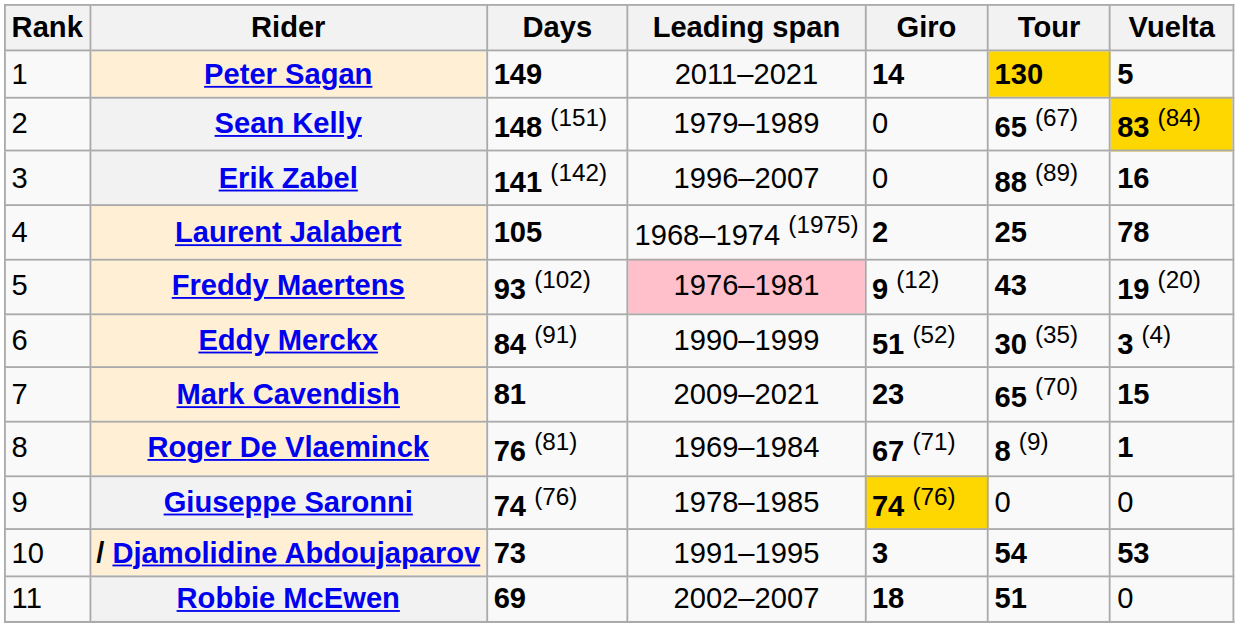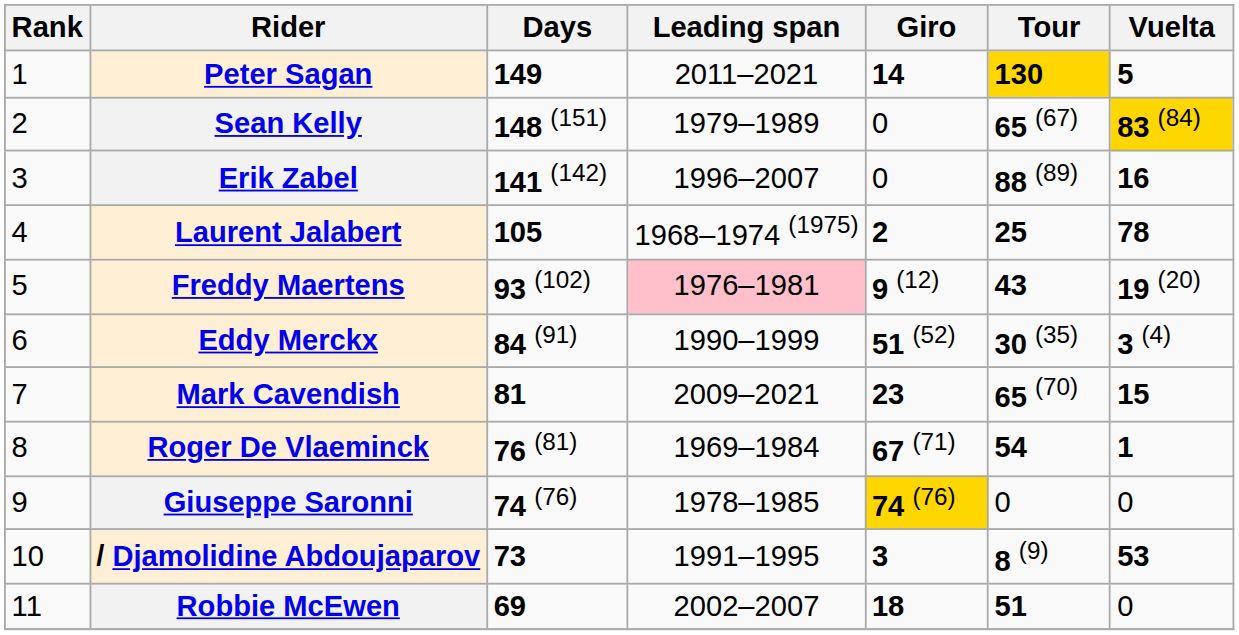Roger De Vlaeminck | Tour: 8 (9) -> 54
/ Djamolidine Abdoujaparov | Tour: 54 -> 8 (9)
